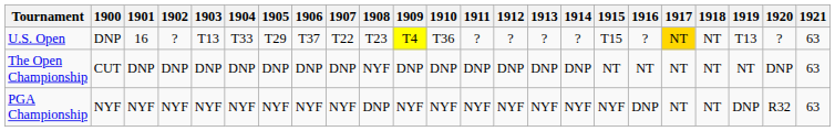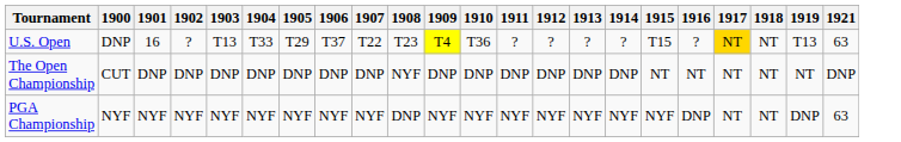- column: 1920 | ? | DNP | R32
The Open Championship | 1921: 63 -> DNP
